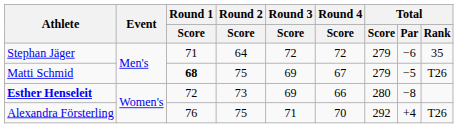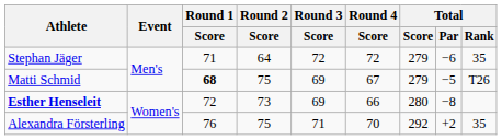Alexandra Försterling | Total / Par: +4 -> +2
Alexandra Försterling | Total / Rank: T26 -> 35
